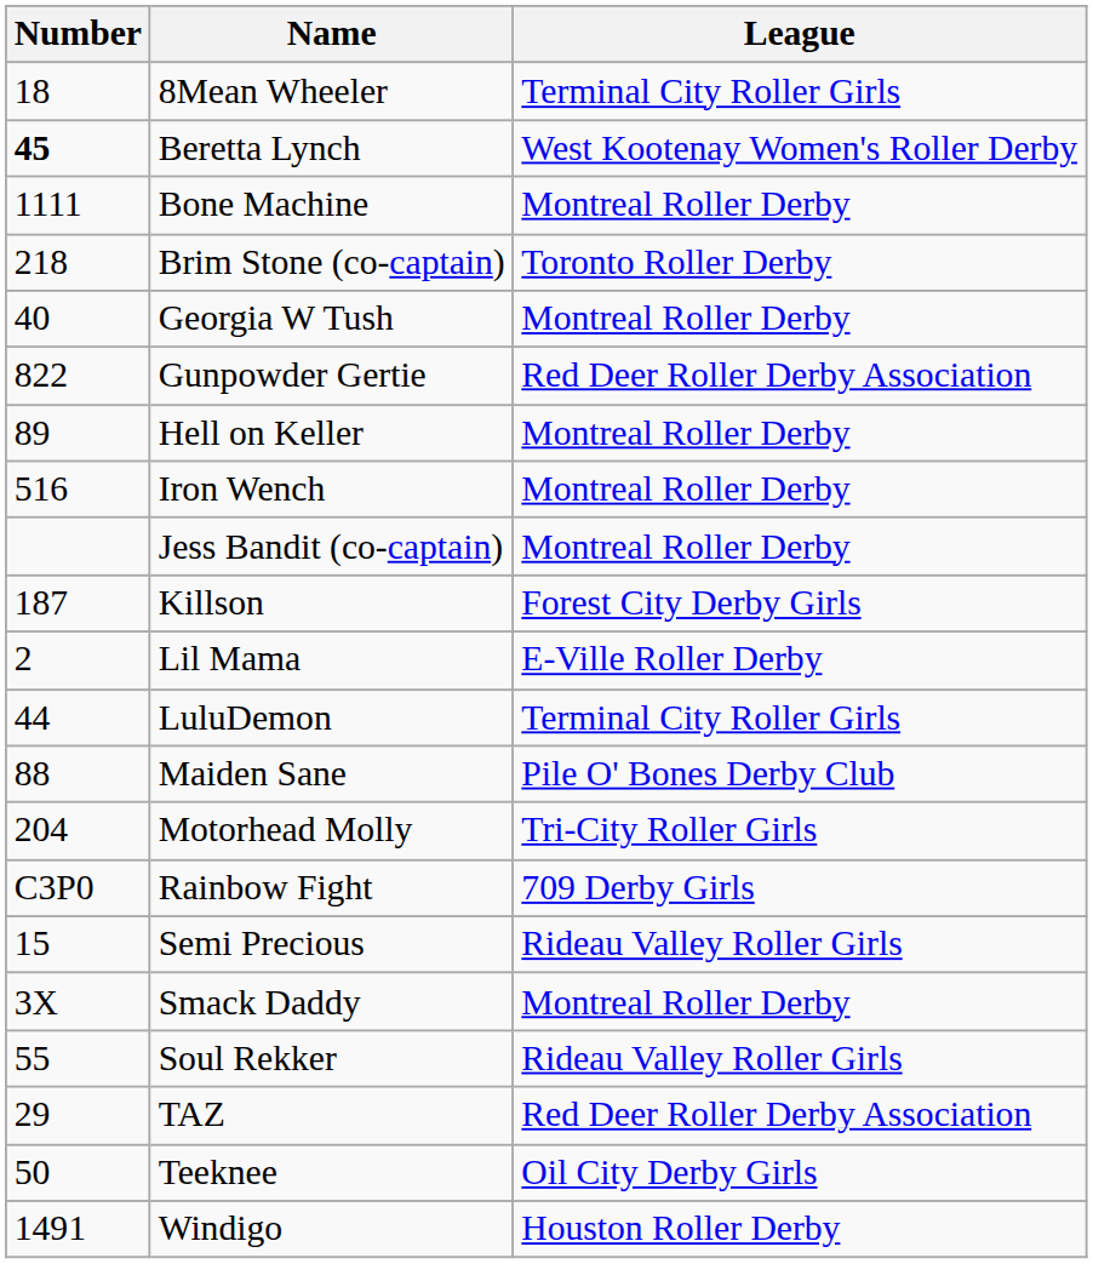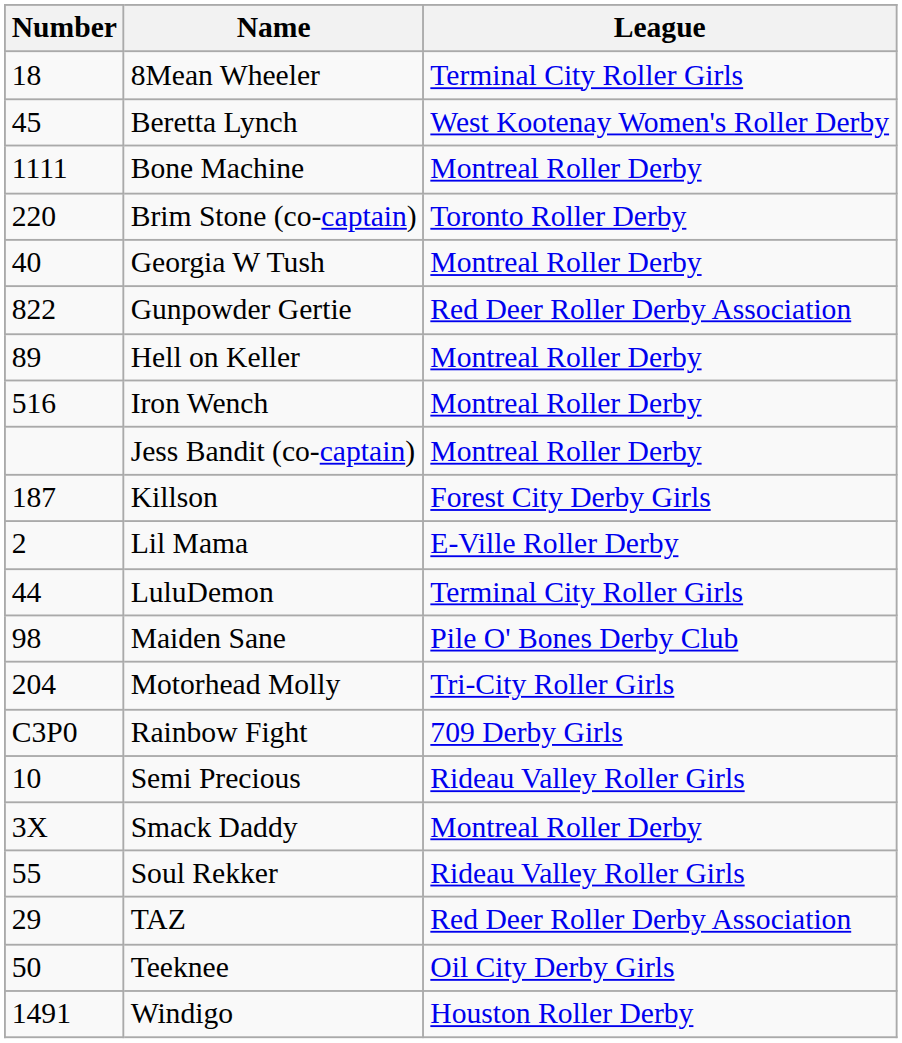Beretta Lynch | Number: bold -> normal
Brim Stone (co-captain) | Number: 218 -> 220
Maiden Sane | Number: 88 -> 98
Semi Precious | Number: 15 -> 10
